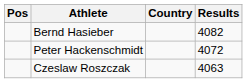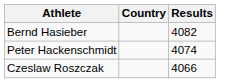- column: Pos
Peter Hackenschmidt | Results: 4072 -> 4074
Czeslaw Roszczak | Results: 4063 -> 4066
